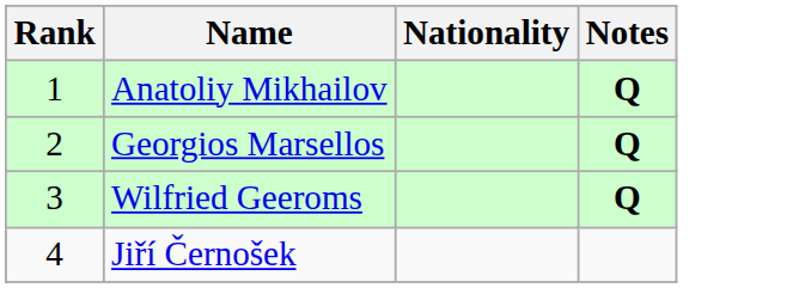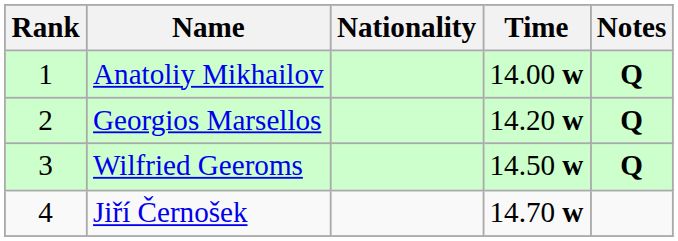+ column: Time | 14.00 w | 14.20 w | 14.50 w | 14.70 w
